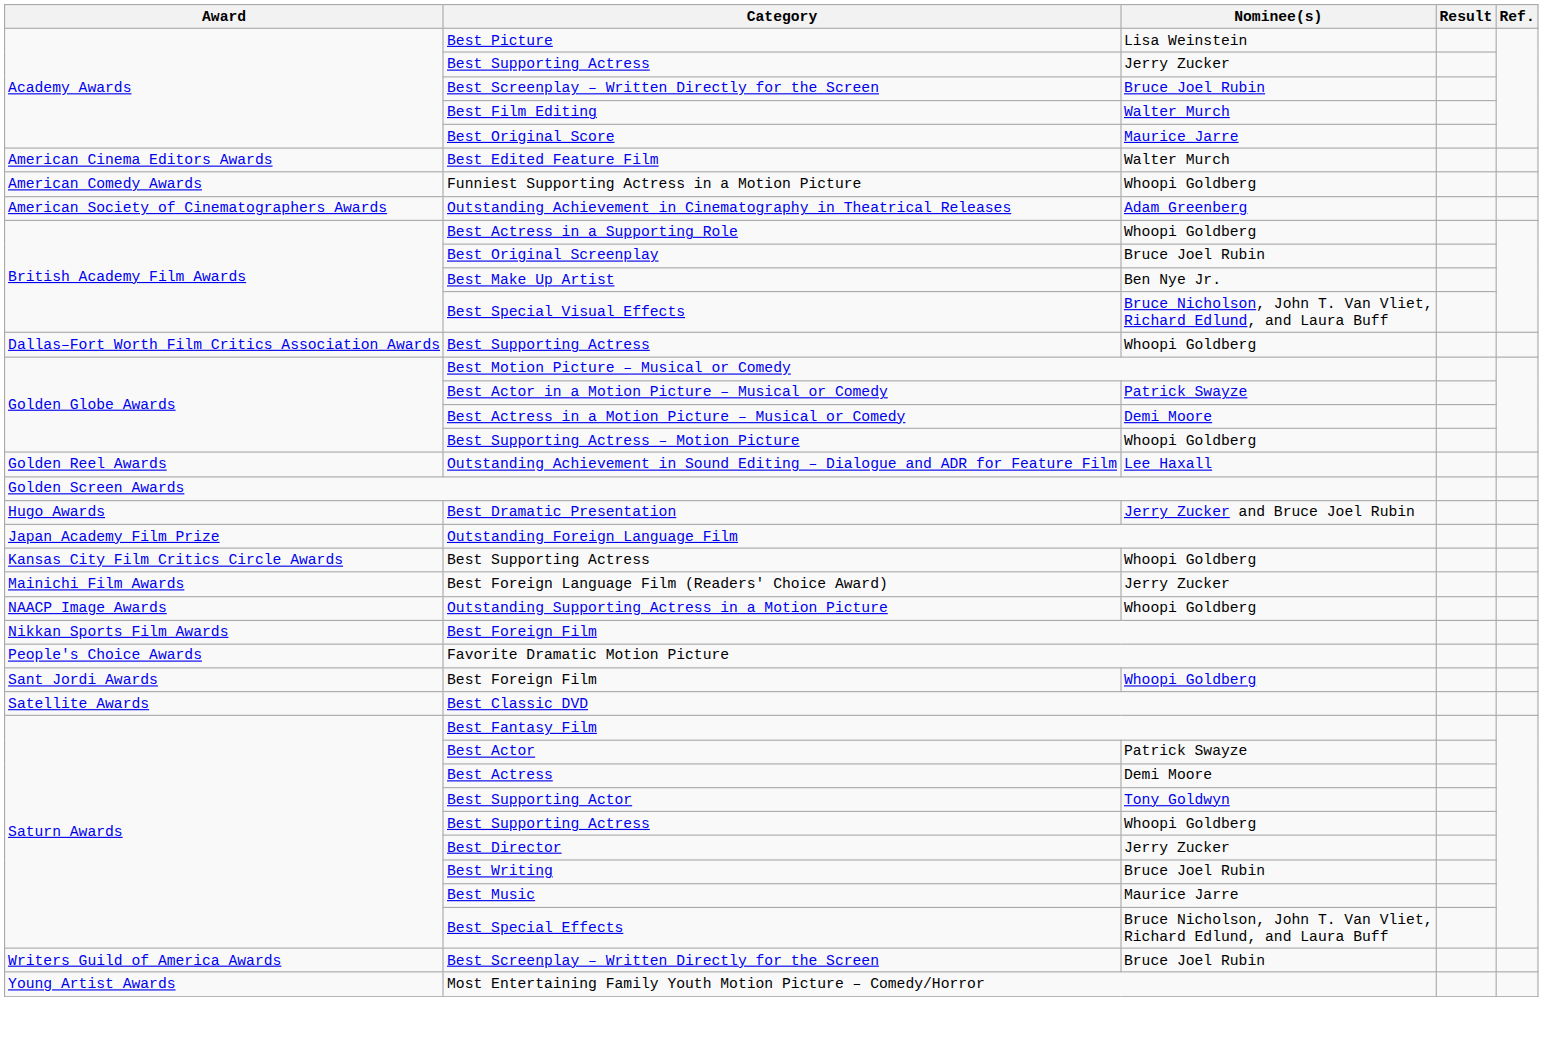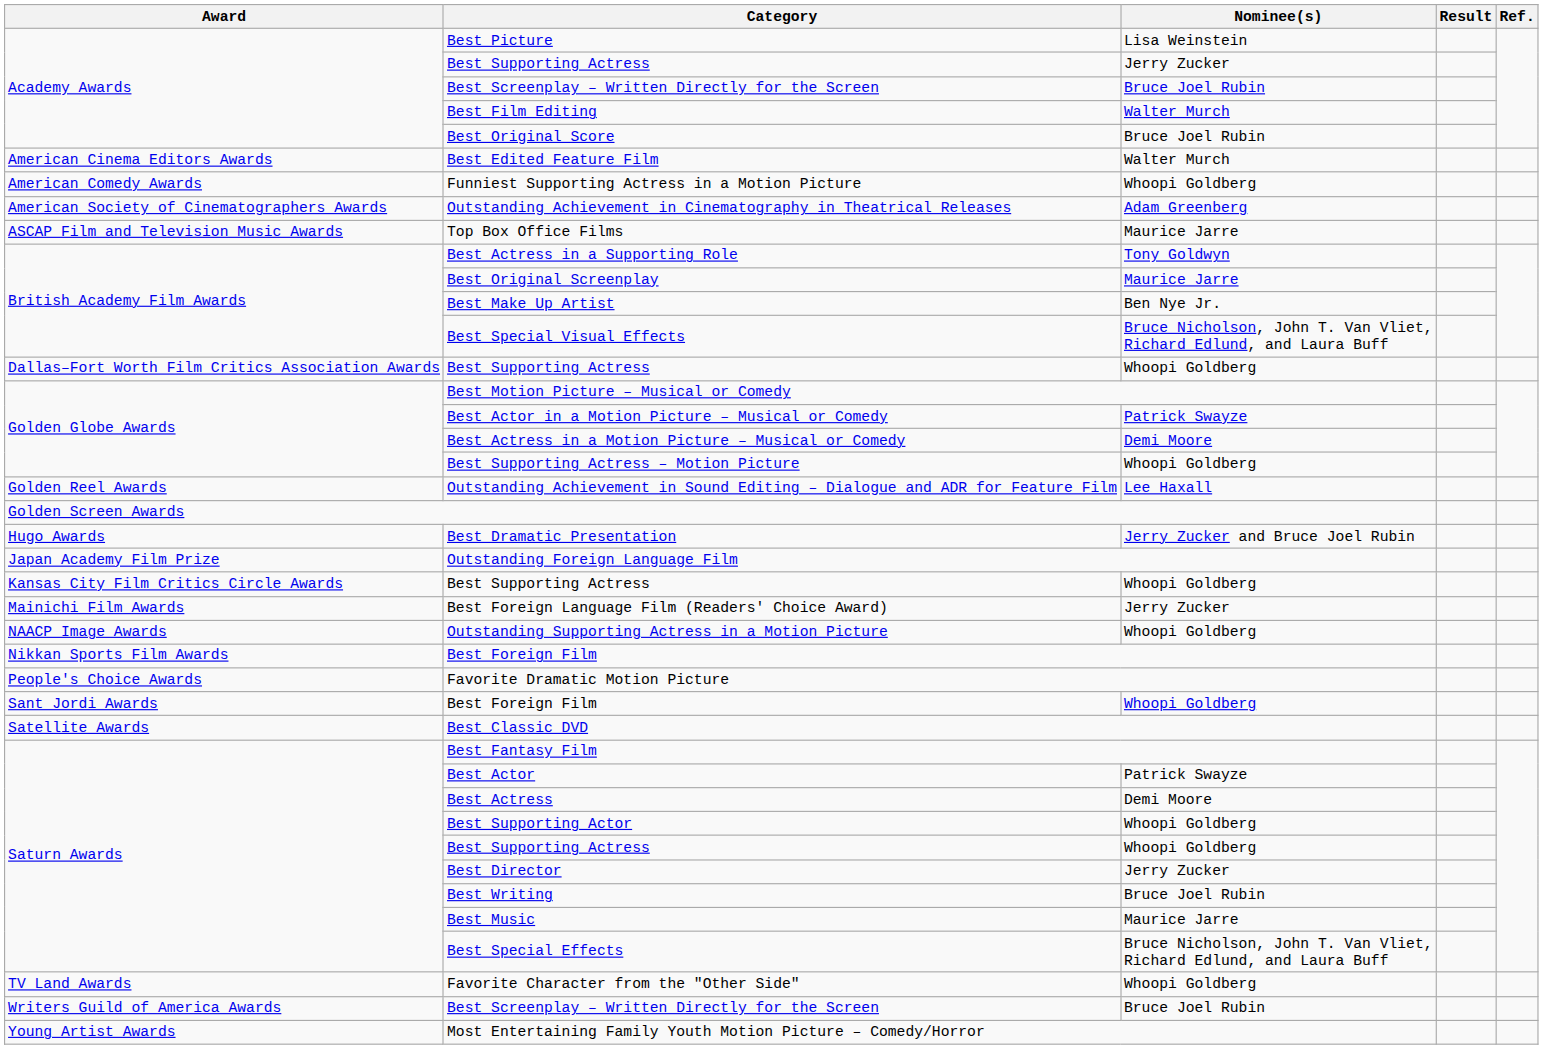Best Original Score | Nominee(s): Maurice Jarre -> Bruce Joel Rubin
+ row: ASCAP Film and Television Music Awards | Top Box Office Films | Maurice Jarre
Best Actress in a Supporting Role | Nominee(s): Whoopi Goldberg -> Tony Goldwyn
Best Original Screenplay | Nominee(s): Bruce Joel Rubin -> Maurice Jarre
Best Supporting Actor | Nominee(s): Tony Goldwyn -> Whoopi Goldberg
+ row: TV Land Awards | Favorite Character from the "Other Side" | Whoopi Goldberg
